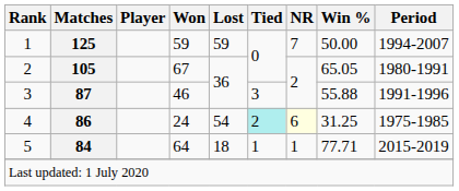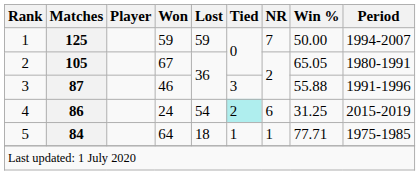4 | NR: lightyellow background -> no background
4 | Period: 1975-1985 -> 2015-2019
5 | Period: 2015-2019 -> 1975-1985
